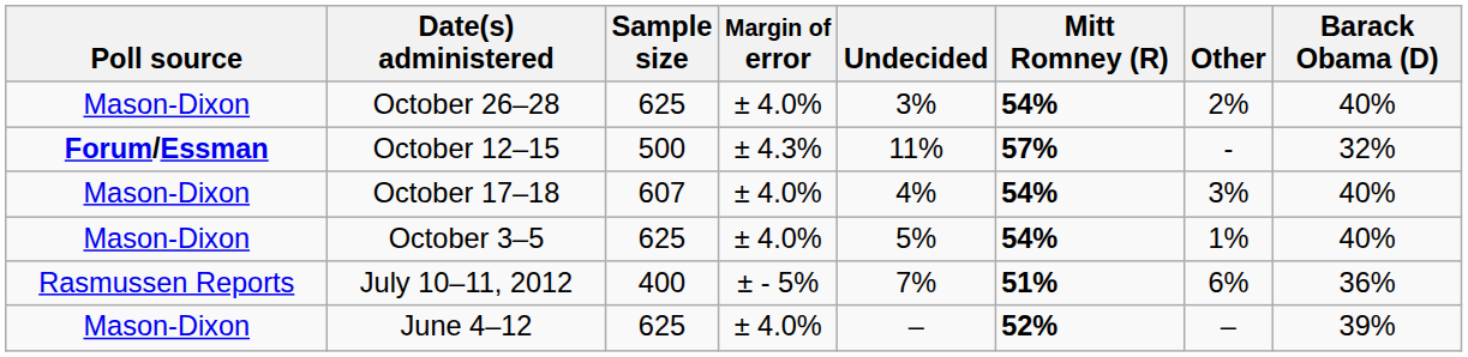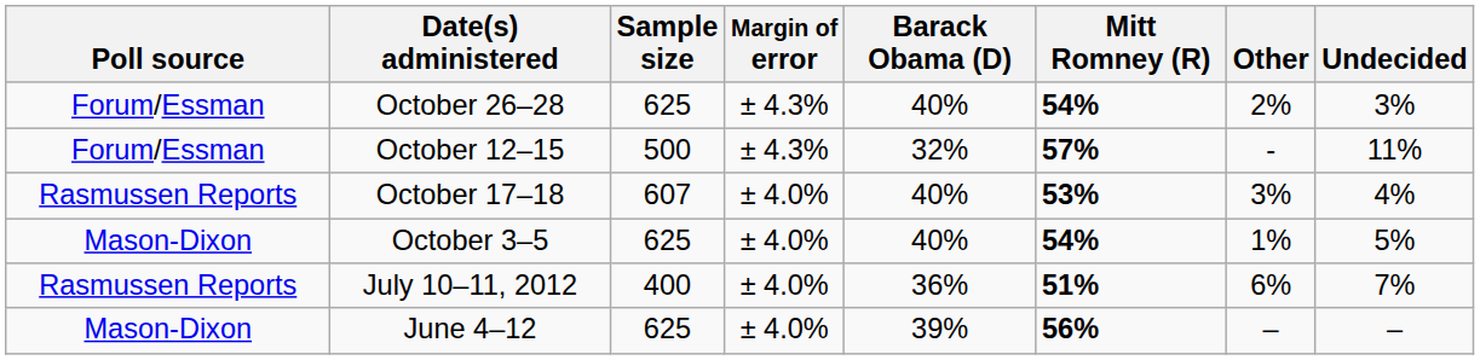columns swapped: Barack Obama (D) <-> Undecided
October 26–28 | Poll source: Mason-Dixon -> Forum/Essman
October 26–28 | Margin of error: ± 4.0% -> ± 4.3%
October 12–15 | Poll source: bold -> normal
October 17–18 | Poll source: Mason-Dixon -> Rasmussen Reports
October 17–18 | Mitt Romney (R): 54% -> 53%
July 10–11, 2012 | Margin of error: ± - 5% -> ± 4.0%
June 4–12 | Mitt Romney (R): 52% -> 56%
